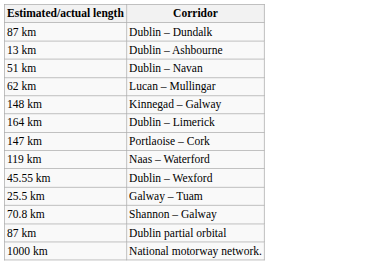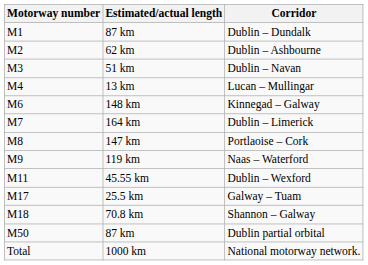+ column: Motorway number | M1 | M2 | M3 | M4 | M6 | M7 | M8 | M9 | M11 | M17 | M18 | M50 | Total
Dublin – Ashbourne | Estimated/actual length: 13 km -> 62 km
Lucan – Mullingar | Estimated/actual length: 62 km -> 13 km
